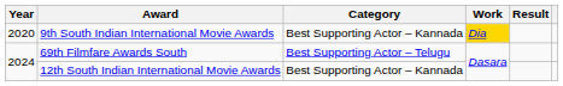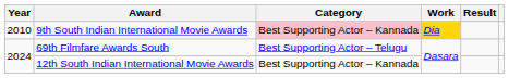9th South Indian International Movie Awards | Year: 2020 -> 2010
9th South Indian International Movie Awards | Category: no background -> pink background
